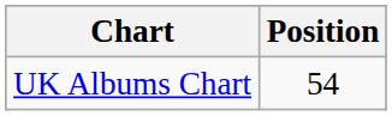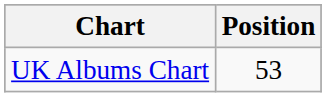UK Albums Chart | Position: 54 -> 53
